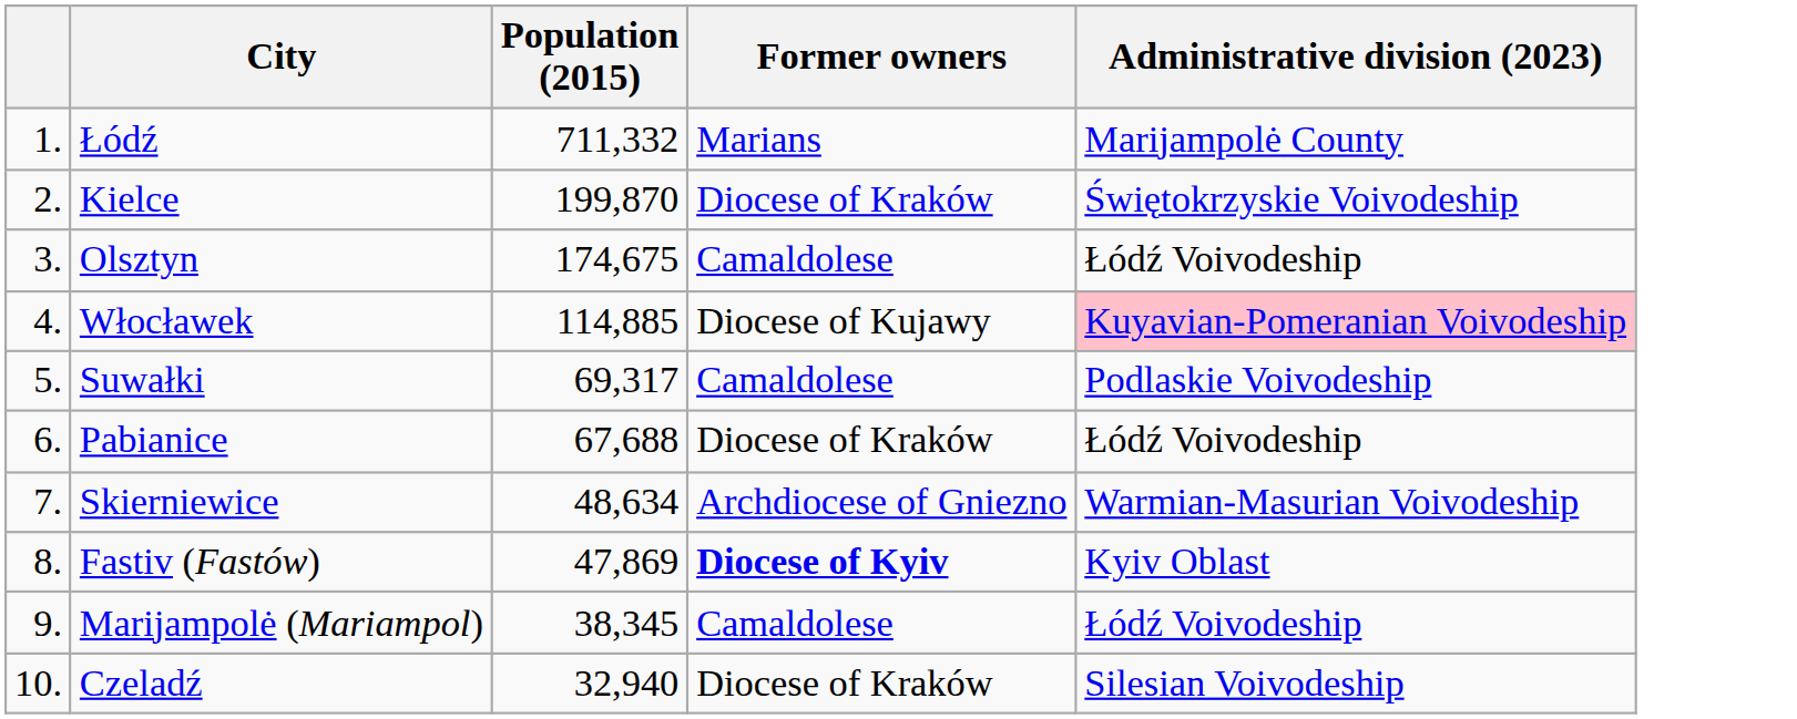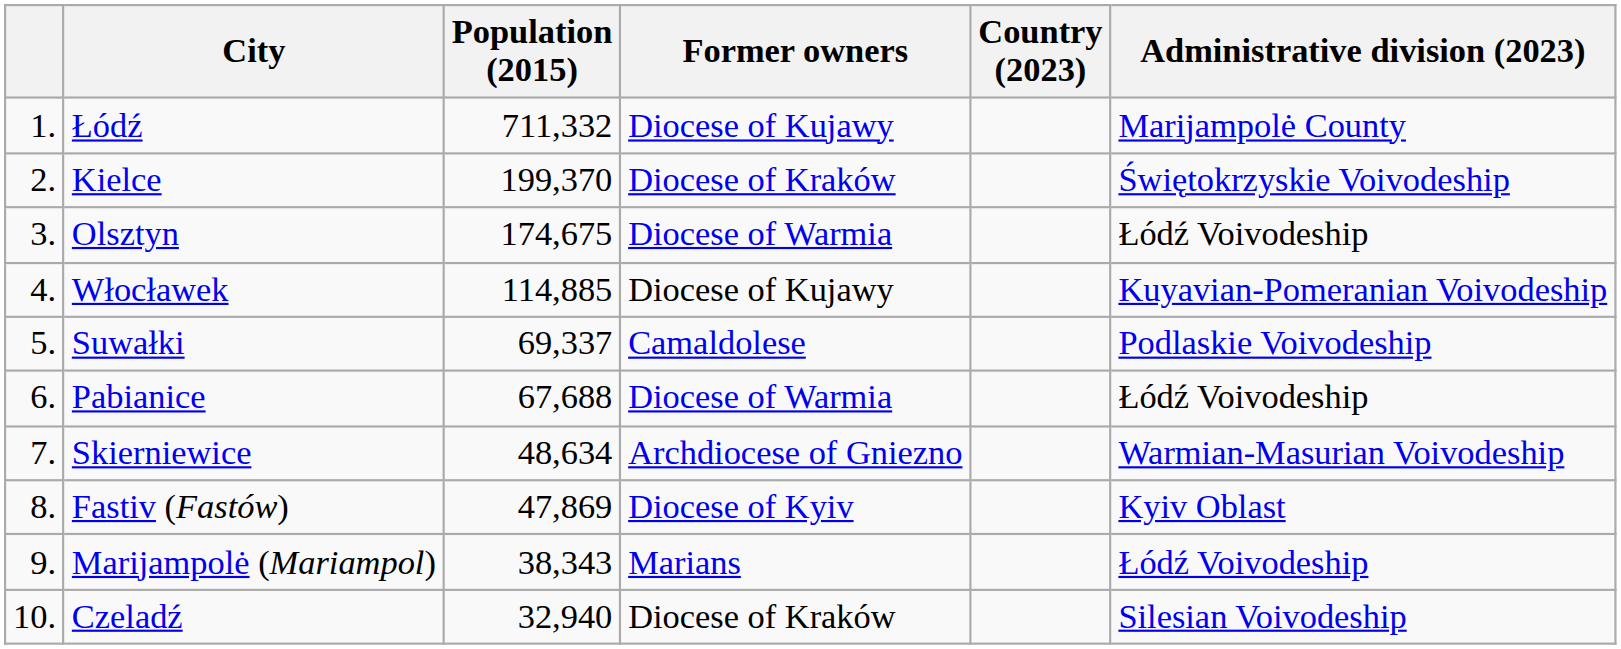+ column: Country (2023)
Łódź | Former owners: Marians -> Diocese of Kujawy
Kielce | Population (2015): 199,870 -> 199,370
Olsztyn | Former owners: Camaldolese -> Diocese of Warmia
Włocławek | Administrative division (2023): pink background -> no background
Suwałki | Population (2015): 69,317 -> 69,337
Pabianice | Former owners: Diocese of Kraków -> Diocese of Warmia
Fastiv (Fastów) | Former owners: bold -> normal
Marijampolė (Mariampol) | Population (2015): 38,345 -> 38,343
Marijampolė (Mariampol) | Former owners: Camaldolese -> Marians
